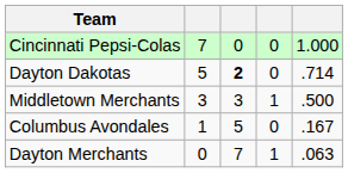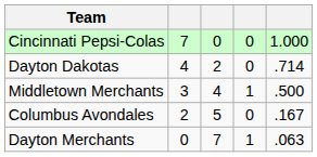Dayton Dakotas | column 2: 5 -> 4
Dayton Dakotas | column 3: bold -> normal
Middletown Merchants | column 3: 3 -> 4
Columbus Avondales | column 2: 1 -> 2
